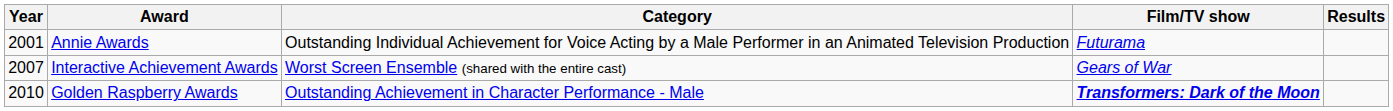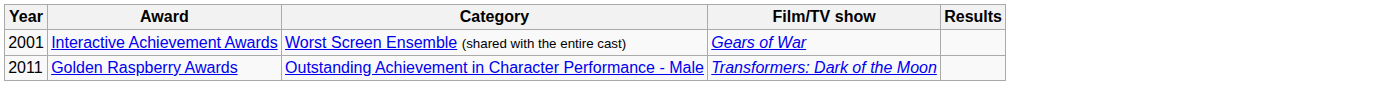- row: 2001 | Annie Awards | Outstanding Individual Achievement for Voice Acting by a Male Performer in an Animated Television Production | Futurama
Interactive Achievement Awards | Year: 2007 -> 2001
Golden Raspberry Awards | Year: 2010 -> 2011
Golden Raspberry Awards | Film/TV show: bold -> normal
